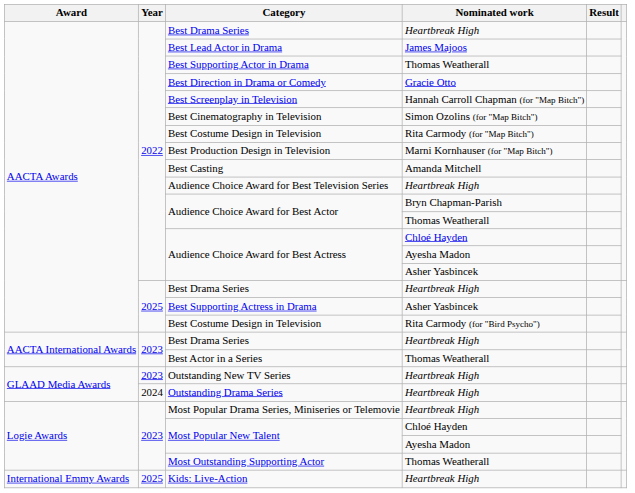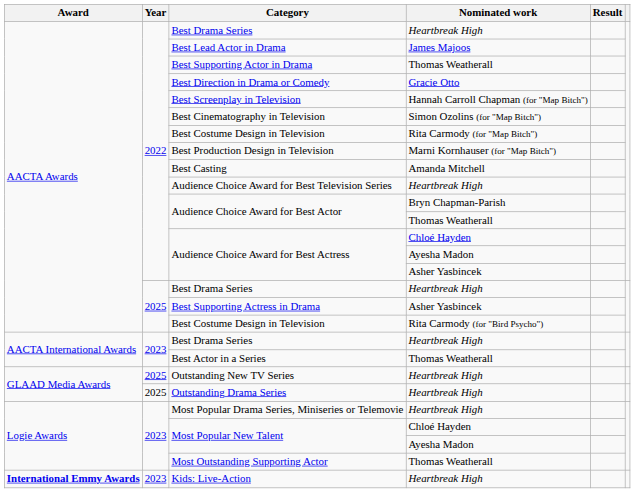Outstanding New TV Series | Year: 2023 -> 2025
Outstanding Drama Series | Year: 2024 -> 2025
Kids: Live-Action | Award: normal -> bold
Kids: Live-Action | Year: 2025 -> 2023
